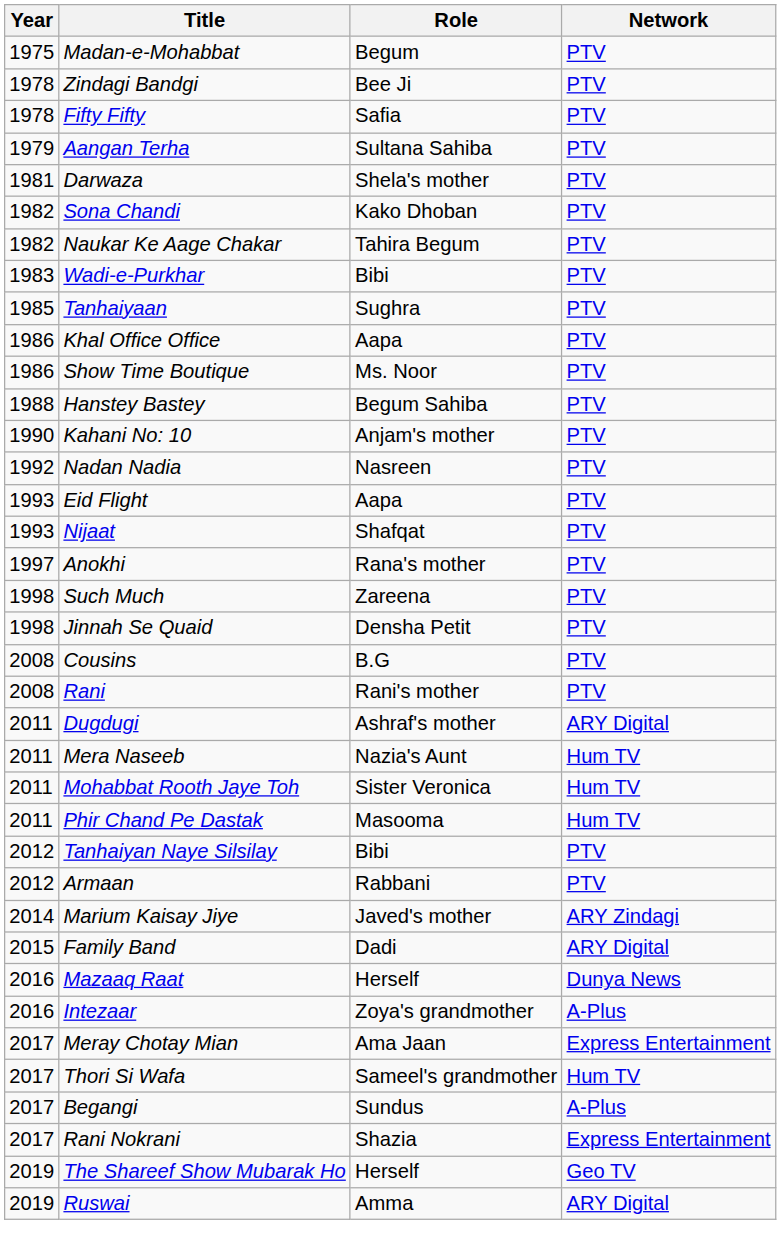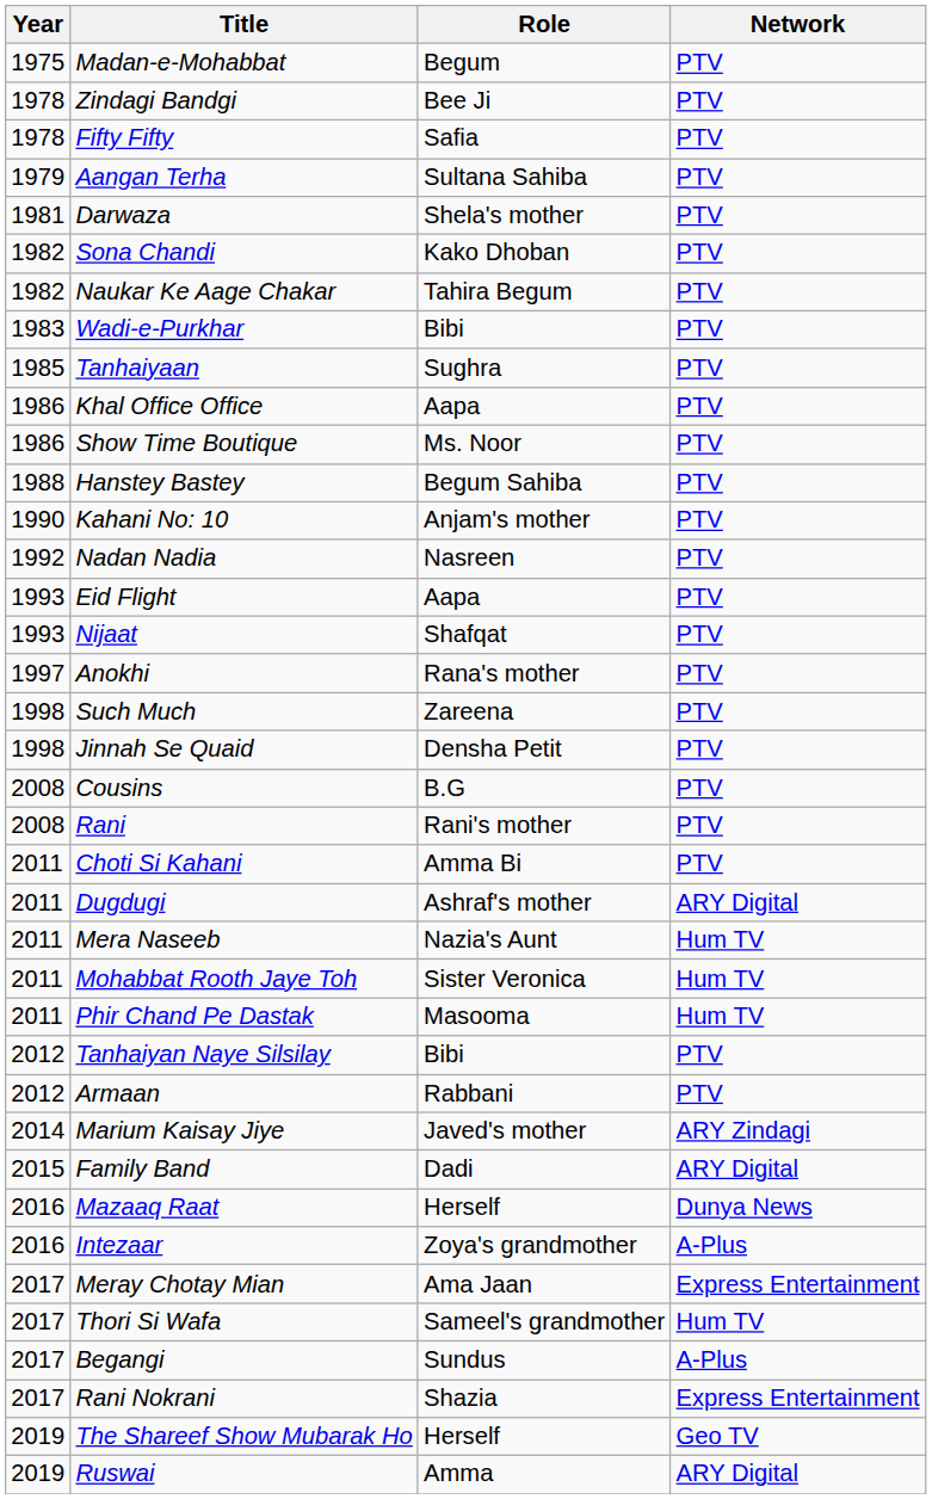+ row: 2011 | Choti Si Kahani | Amma Bi | PTV
